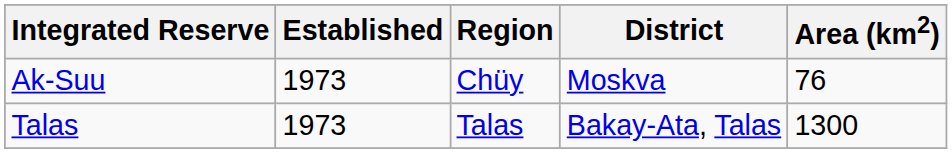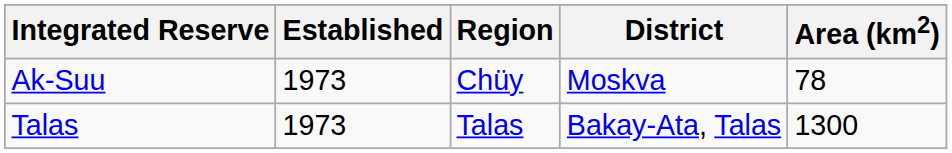Ak-Suu | Area (km2): 76 -> 78
